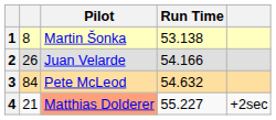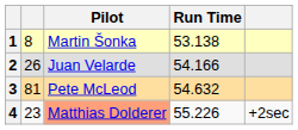3 | column 2: 84 -> 81
4 | column 2: 21 -> 23
4 | Run Time: 55.227 -> 55.226
